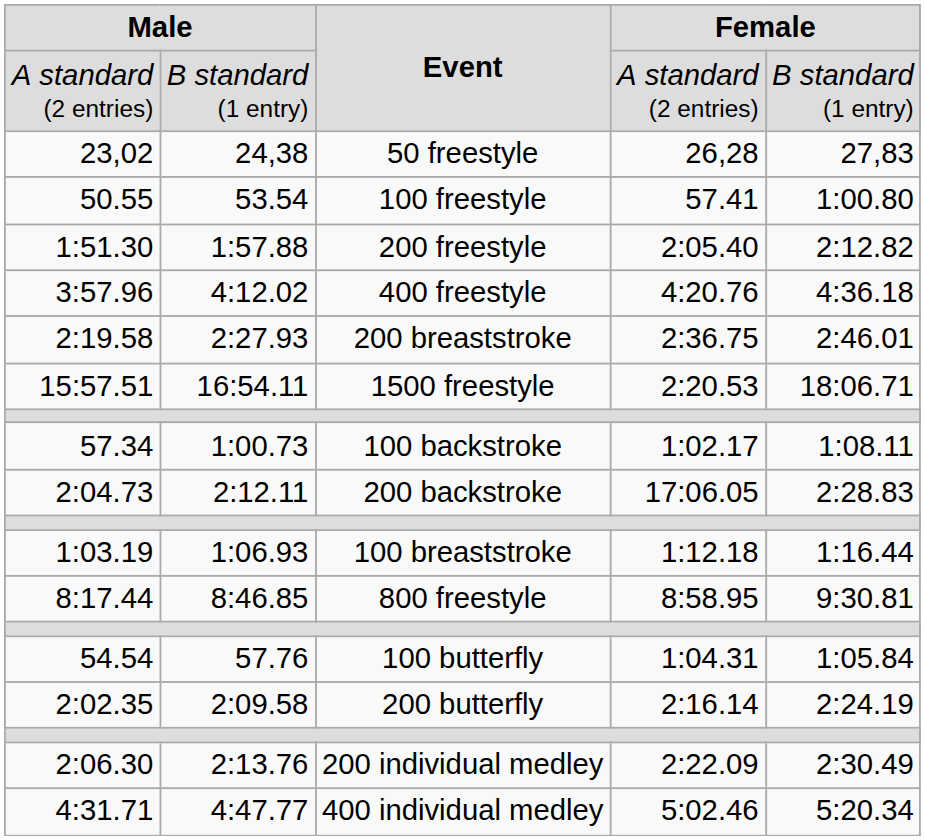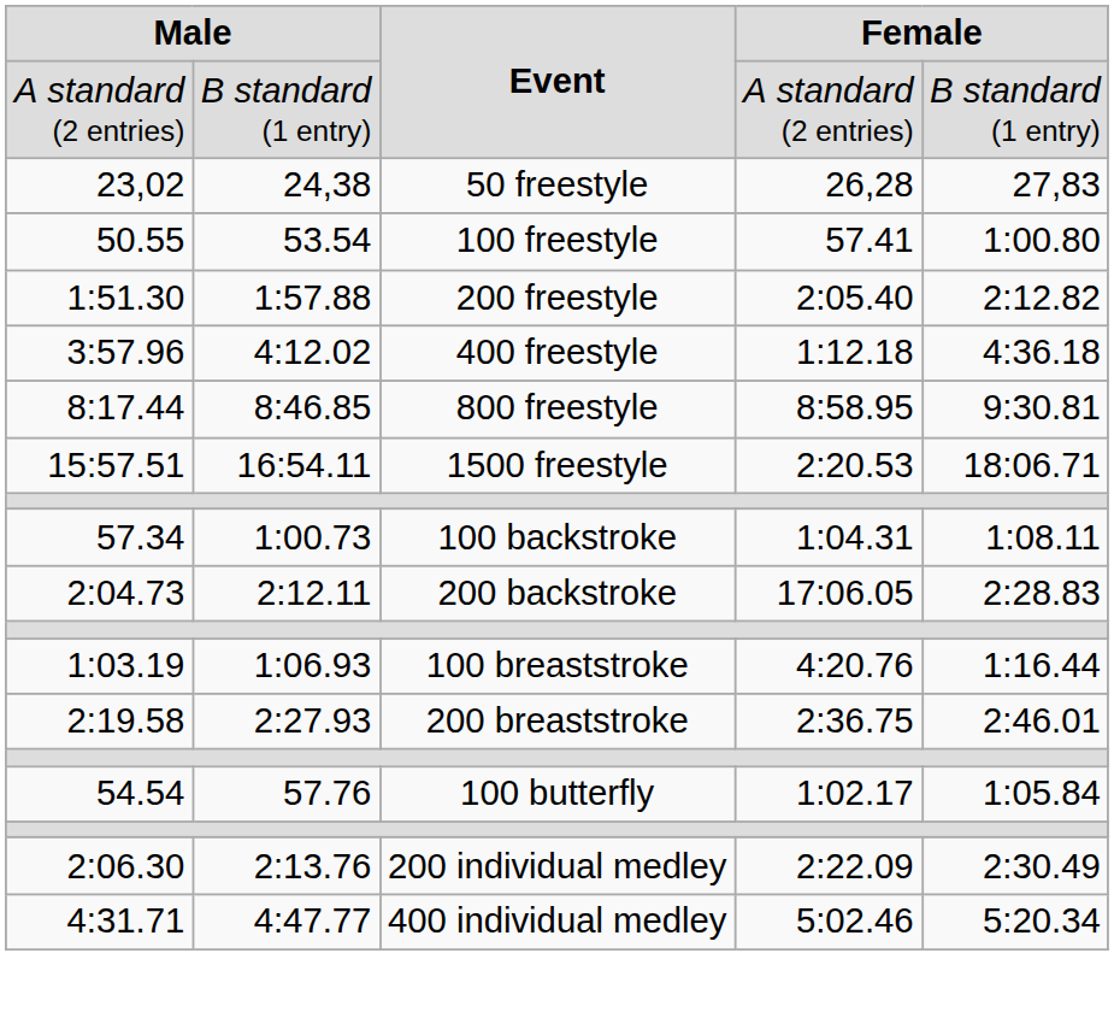3:57.96 | column 4: 4:20.76 -> 1:12.18
rows swapped: 8:17.44 <-> 2:19.58
57.34 | column 4: 1:02.17 -> 1:04.31
1:03.19 | column 4: 1:12.18 -> 4:20.76
54.54 | column 4: 1:04.31 -> 1:02.17
- row: 2:02.35 | 2:09.58 | 200 butterfly | 2:16.14 | 2:24.19
